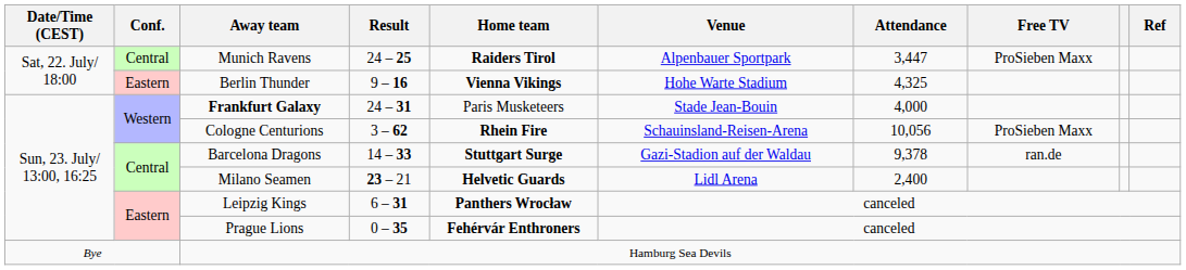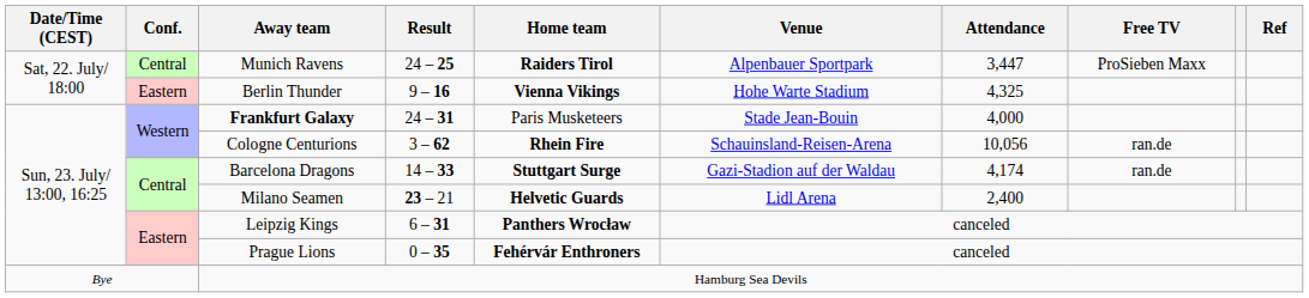Cologne Centurions | Free TV: ProSieben Maxx -> ran.de
Barcelona Dragons | Attendance: 9,378 -> 4,174
